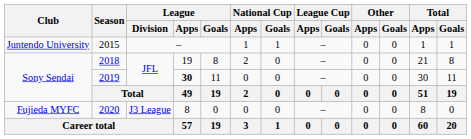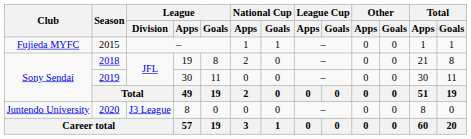2015 | Club: Juntendo University -> Fujieda MYFC
2019 | League / Apps: bold -> normal
2020 | Club: Fujieda MYFC -> Juntendo University
